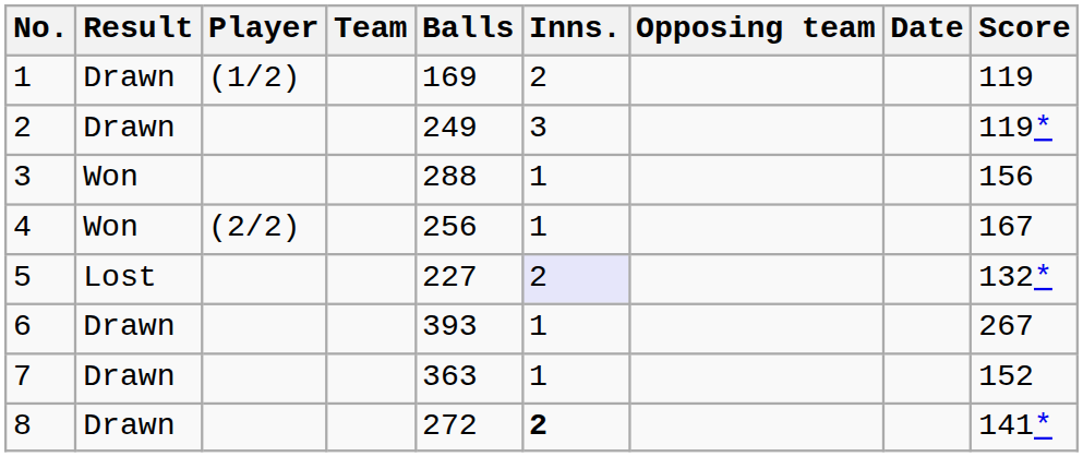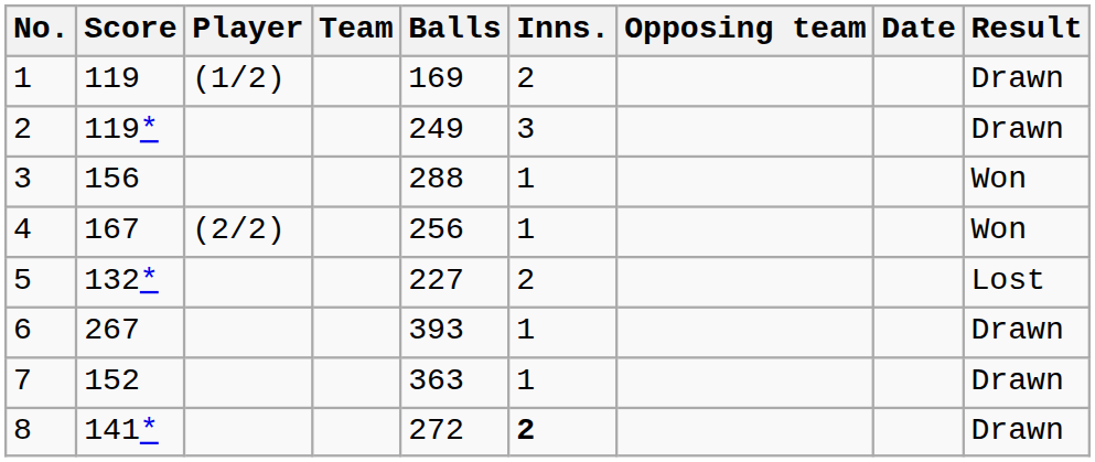columns swapped: Score <-> Result
5 | Inns.: lavender background -> no background
